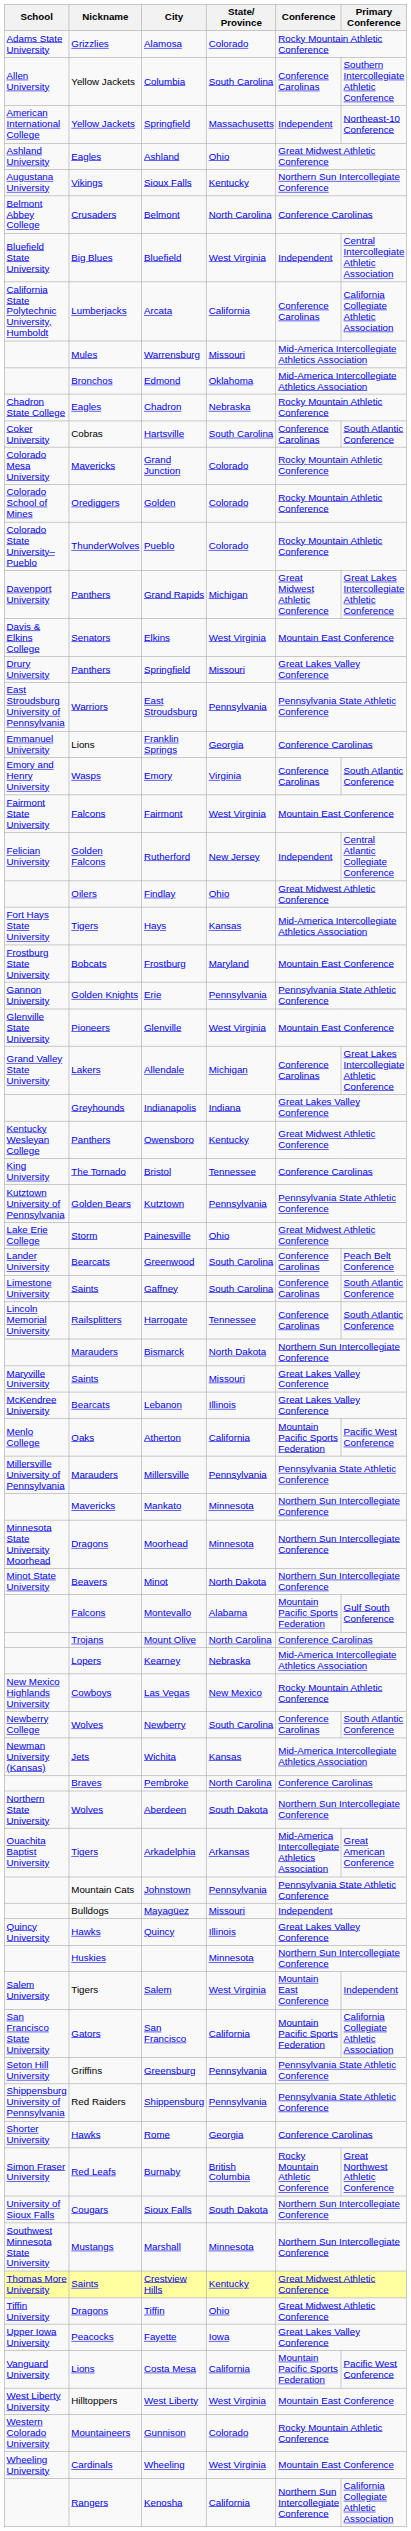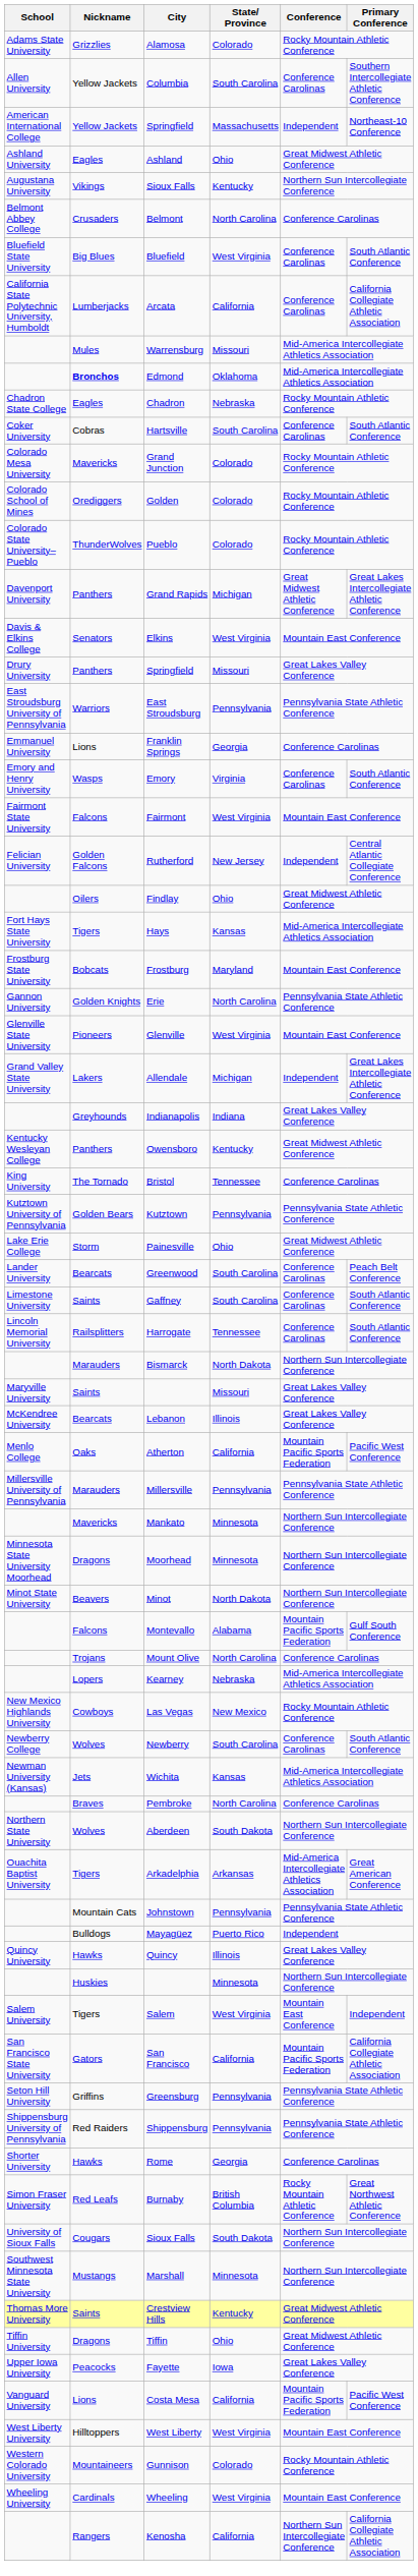Bluefield | Conference: Independent -> Conference Carolinas
Bluefield | Primary Conference: Central Intercollegiate Athletic Association -> South Atlantic Conference
Edmond | Nickname: normal -> bold
Erie | State/ Province: Pennsylvania -> North Carolina
Allendale | Conference: Conference Carolinas -> Independent
Mayagüez | State/ Province: Missouri -> Puerto Rico
